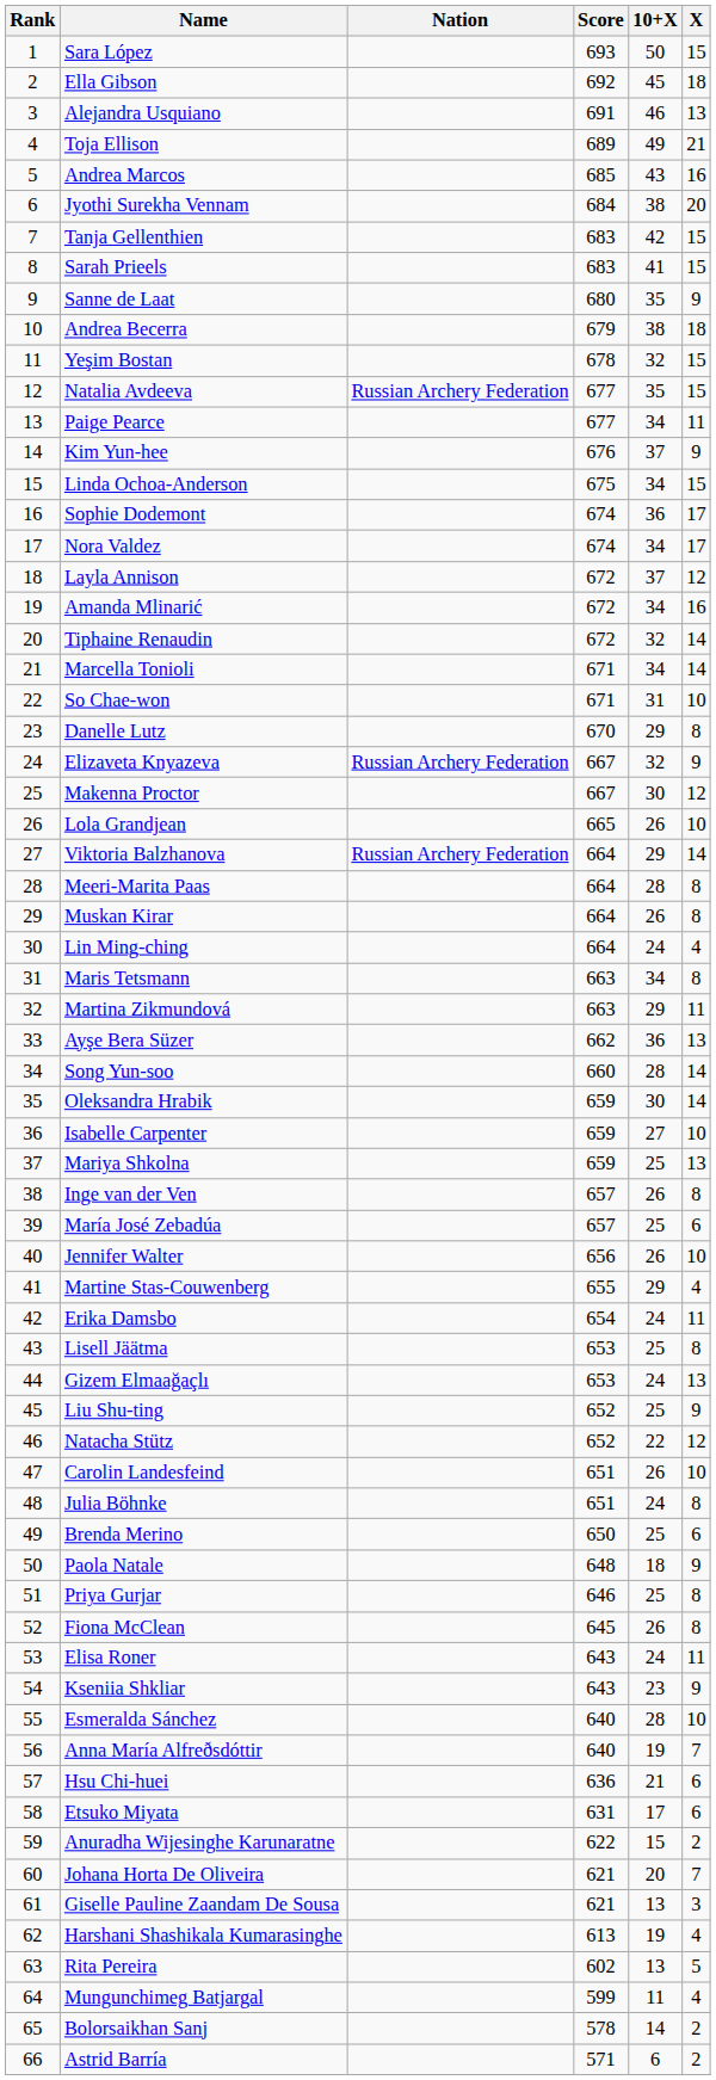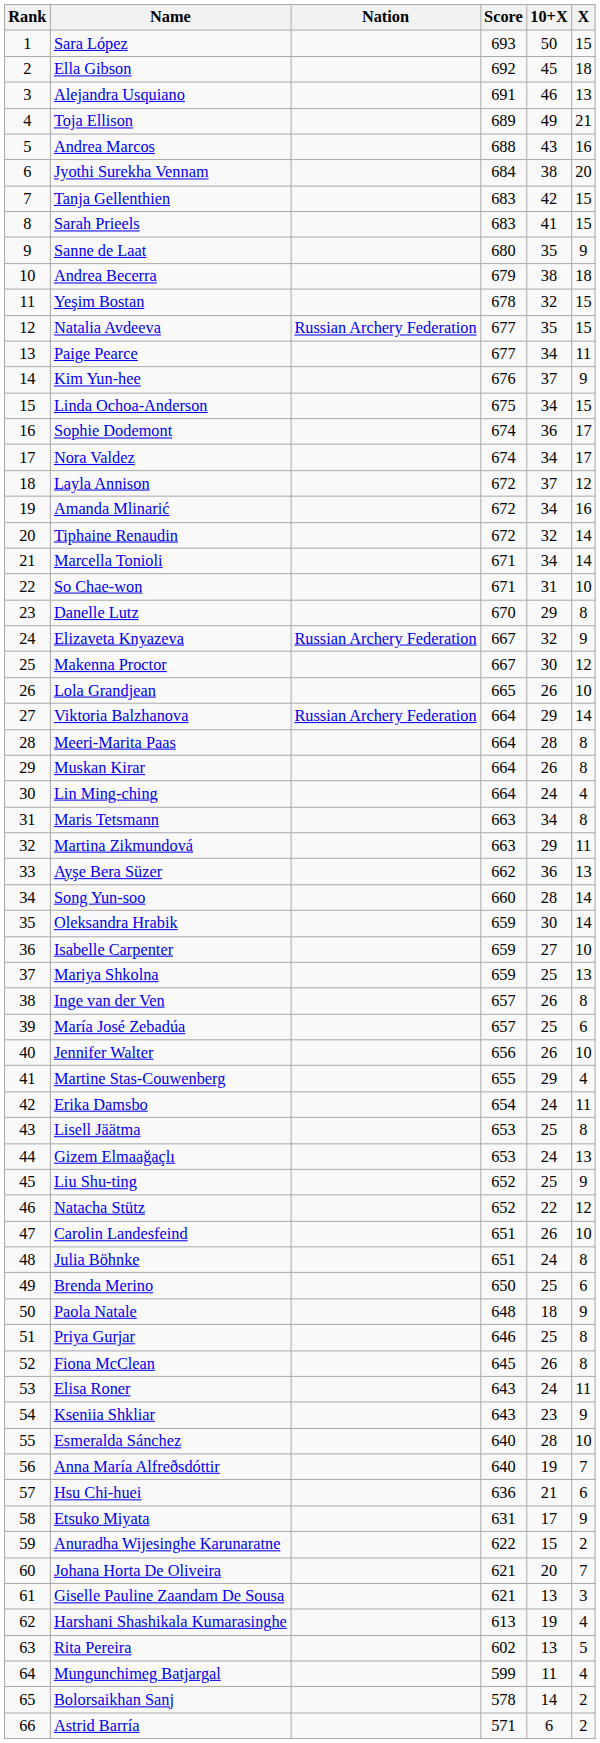Andrea Marcos | Score: 685 -> 688
Etsuko Miyata | X: 6 -> 9
